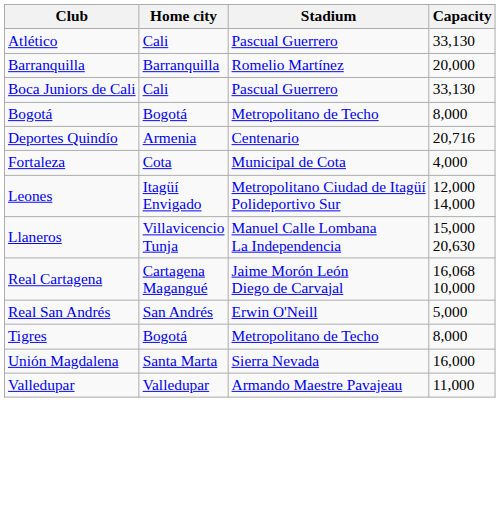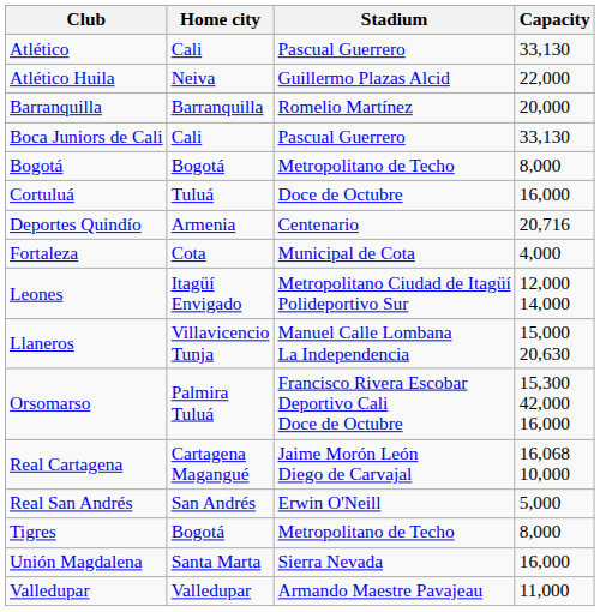+ row: Atlético Huila | Neiva | Guillermo Plazas Alcid | 22,000
+ row: Cortuluá | Tuluá | Doce de Octubre | 16,000
+ row: Orsomarso | Palmira Tuluá | Francisco Rivera Escobar Deportivo Cali Doce de Octubre | 15,300 42,000 16,000
